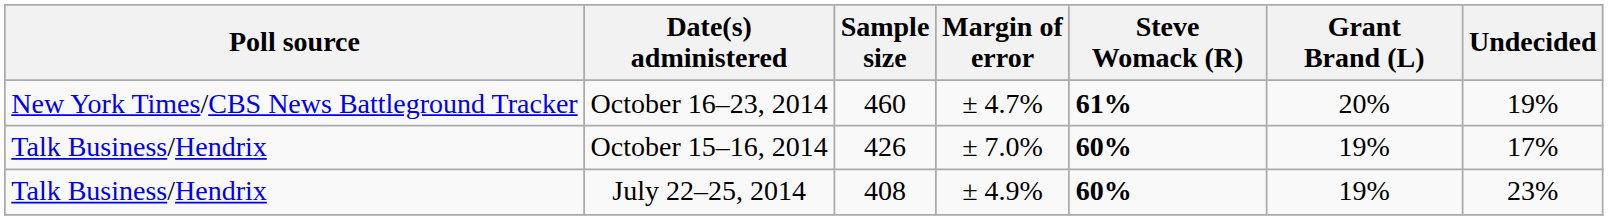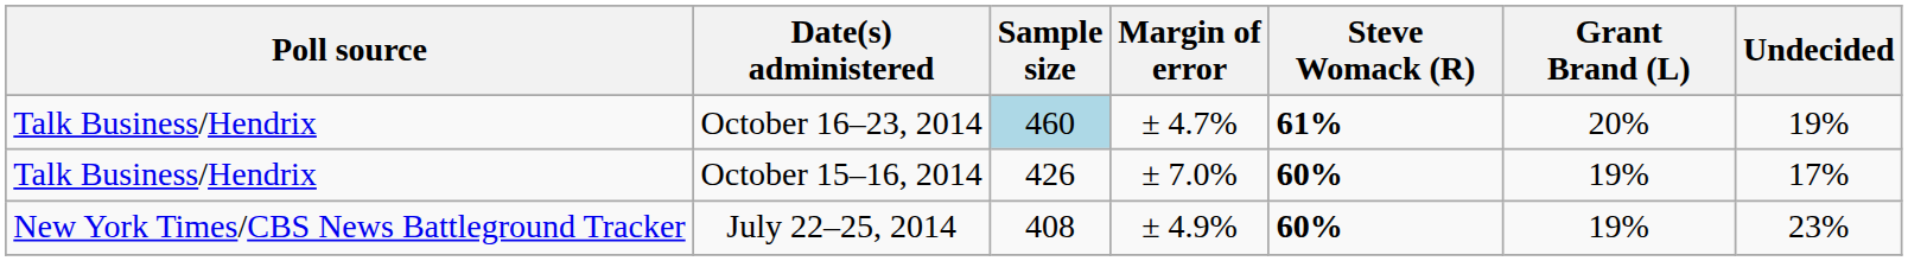October 16–23, 2014 | Poll source: New York Times/CBS News Battleground Tracker -> Talk Business/Hendrix
October 16–23, 2014 | Sample size: no background -> lightblue background
July 22–25, 2014 | Poll source: Talk Business/Hendrix -> New York Times/CBS News Battleground Tracker
